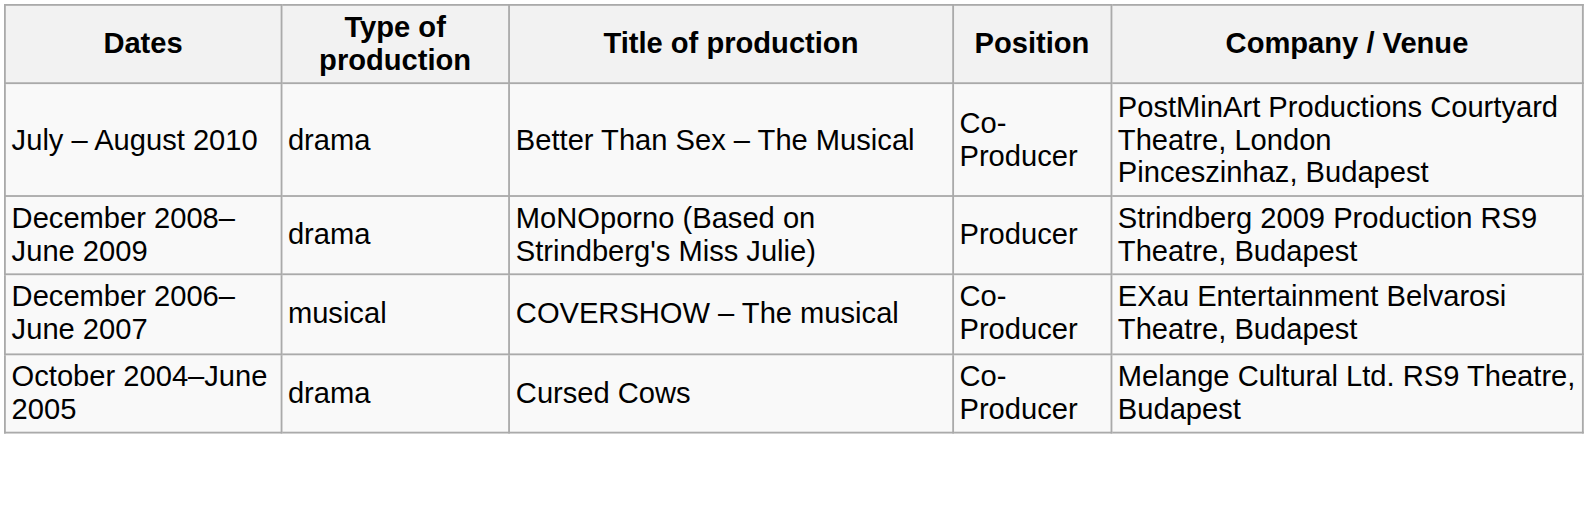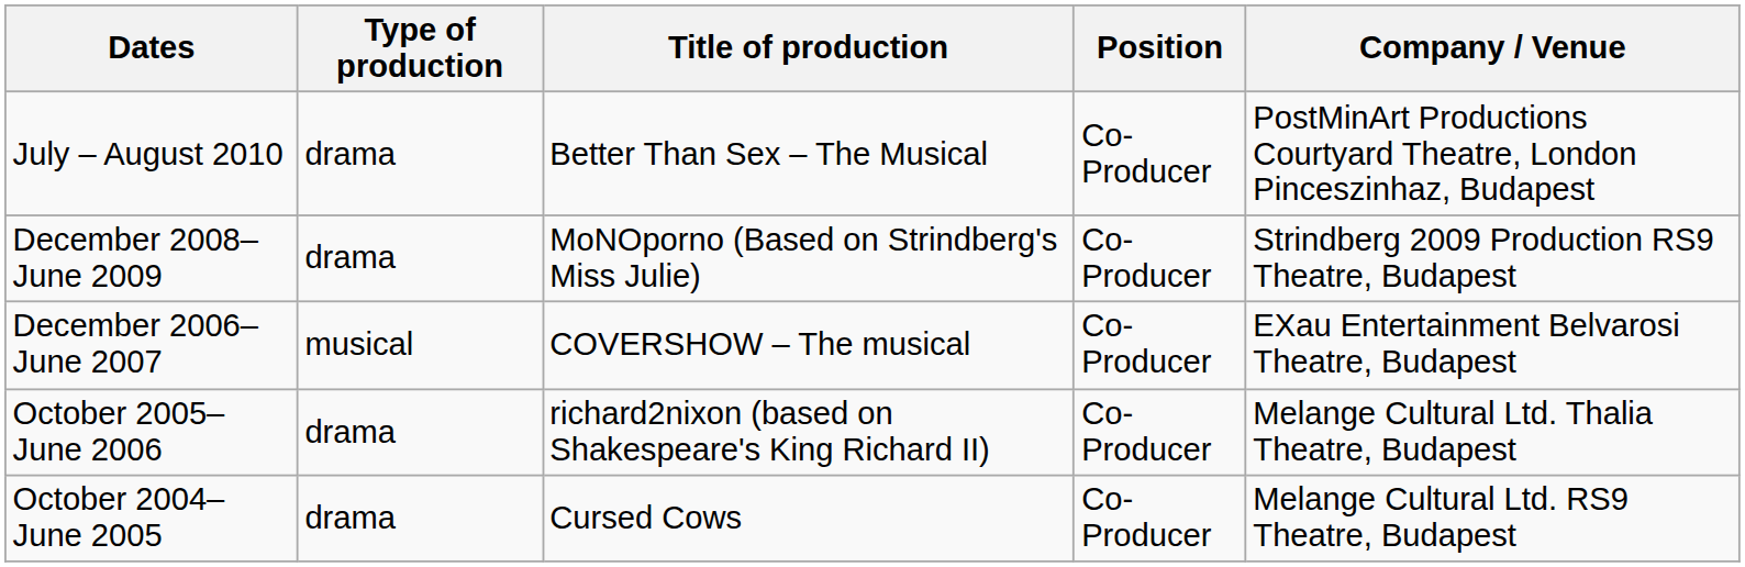December 2008–June 2009 | Position: Producer -> Co-Producer
+ row: October 2005–June 2006 | drama | richard2nixon (based on Shakespeare's King Richard II) | Co-Producer | Melange Cultural Ltd. Thalia Theatre, Budapest
